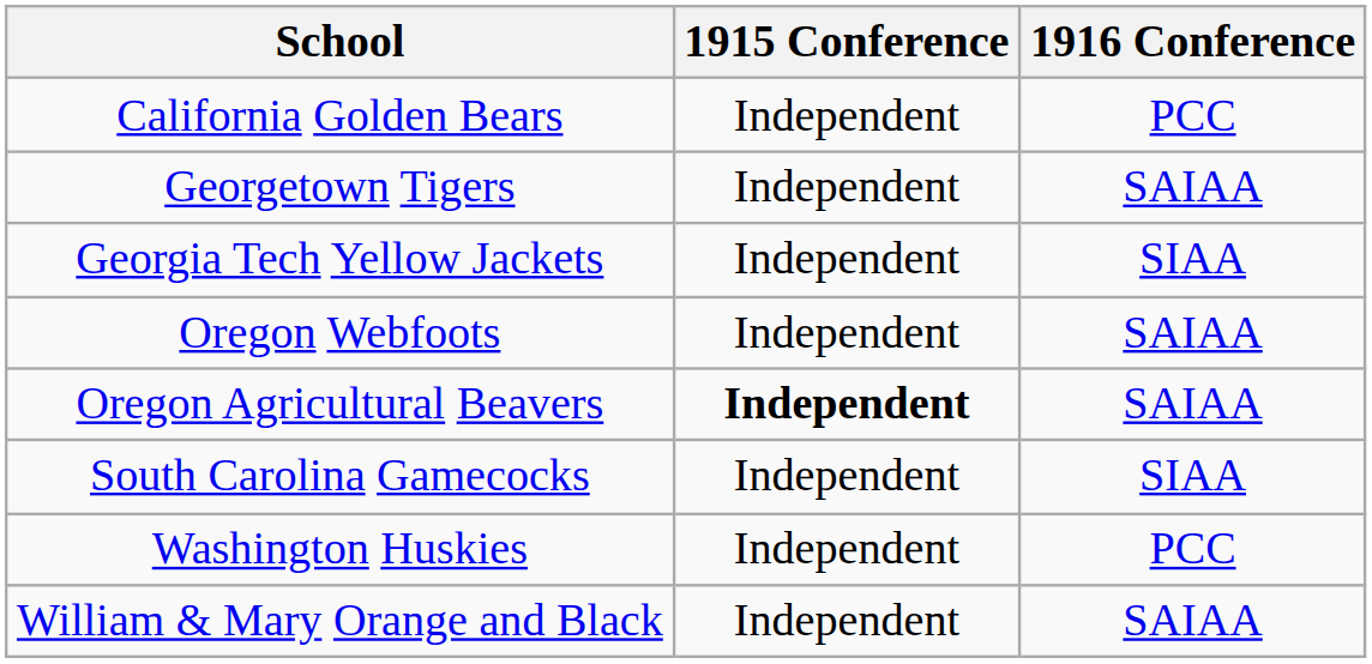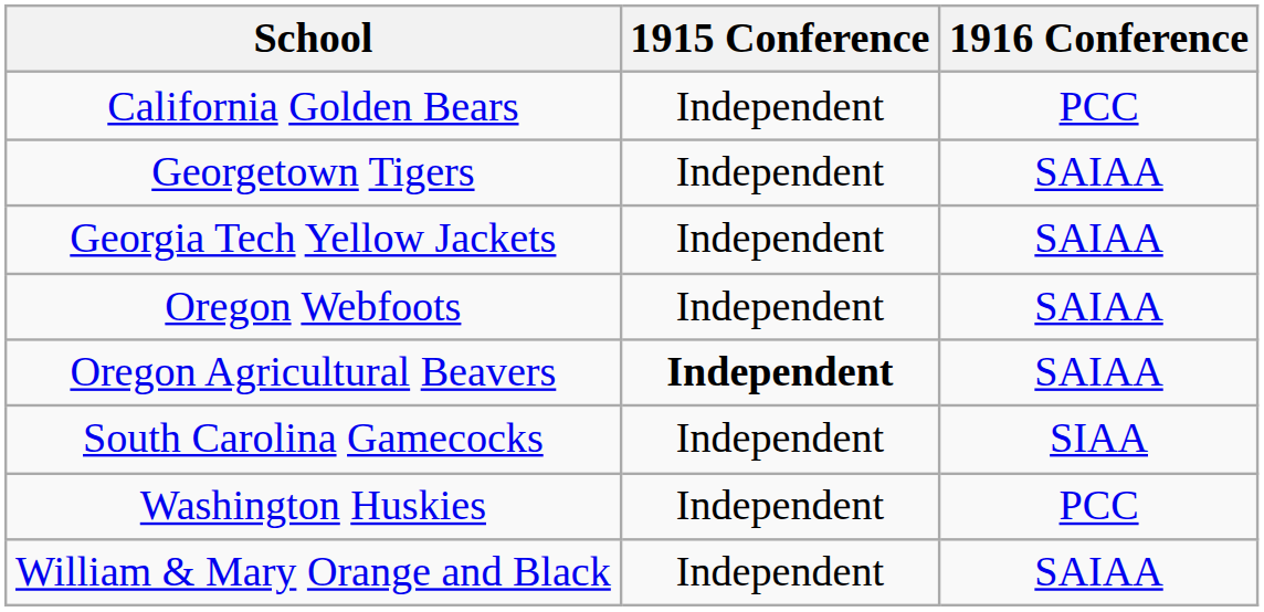Georgia Tech Yellow Jackets | 1916 Conference: SIAA -> SAIAA
